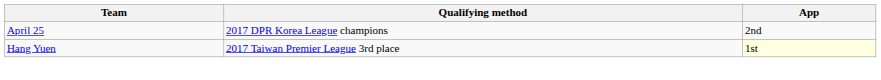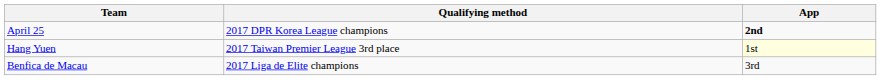April 25 | App: normal -> bold
+ row: Benfica de Macau | 2017 Liga de Elite champions | 3rd
